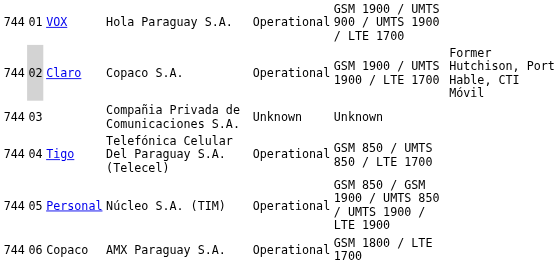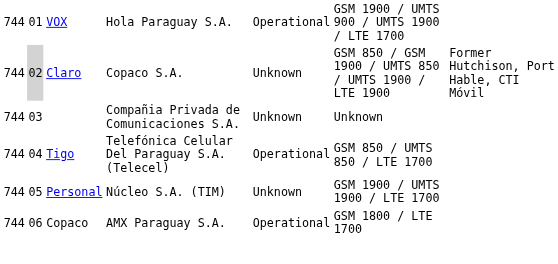Claro | column 5: Operational -> Unknown
Claro | column 6: GSM 1900 / UMTS 1900 / LTE 1700 -> GSM 850 / GSM 1900 / UMTS 850 / UMTS 1900 / LTE 1900
Personal | column 5: Operational -> Unknown
Personal | column 6: GSM 850 / GSM 1900 / UMTS 850 / UMTS 1900 / LTE 1900 -> GSM 1900 / UMTS 1900 / LTE 1700
